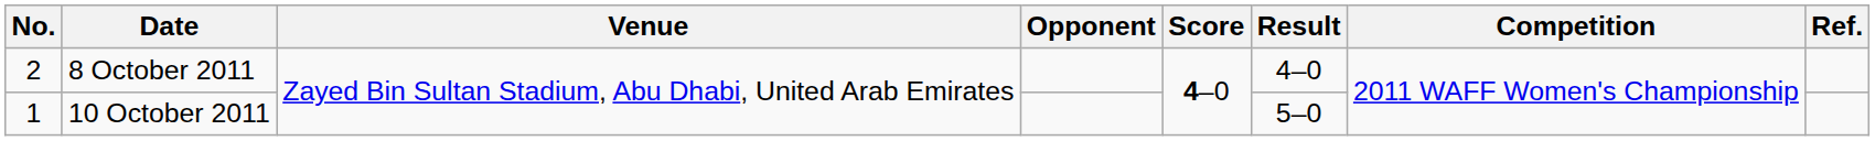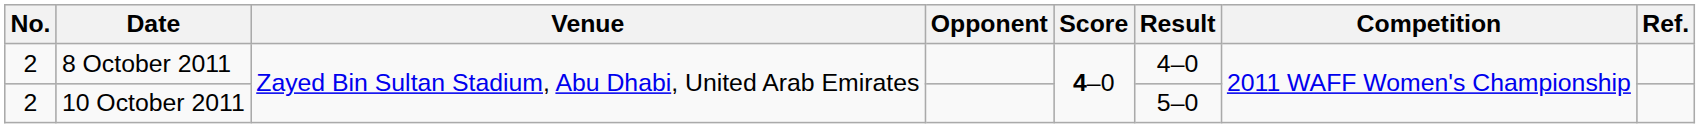10 October 2011 | No.: 1 -> 2
